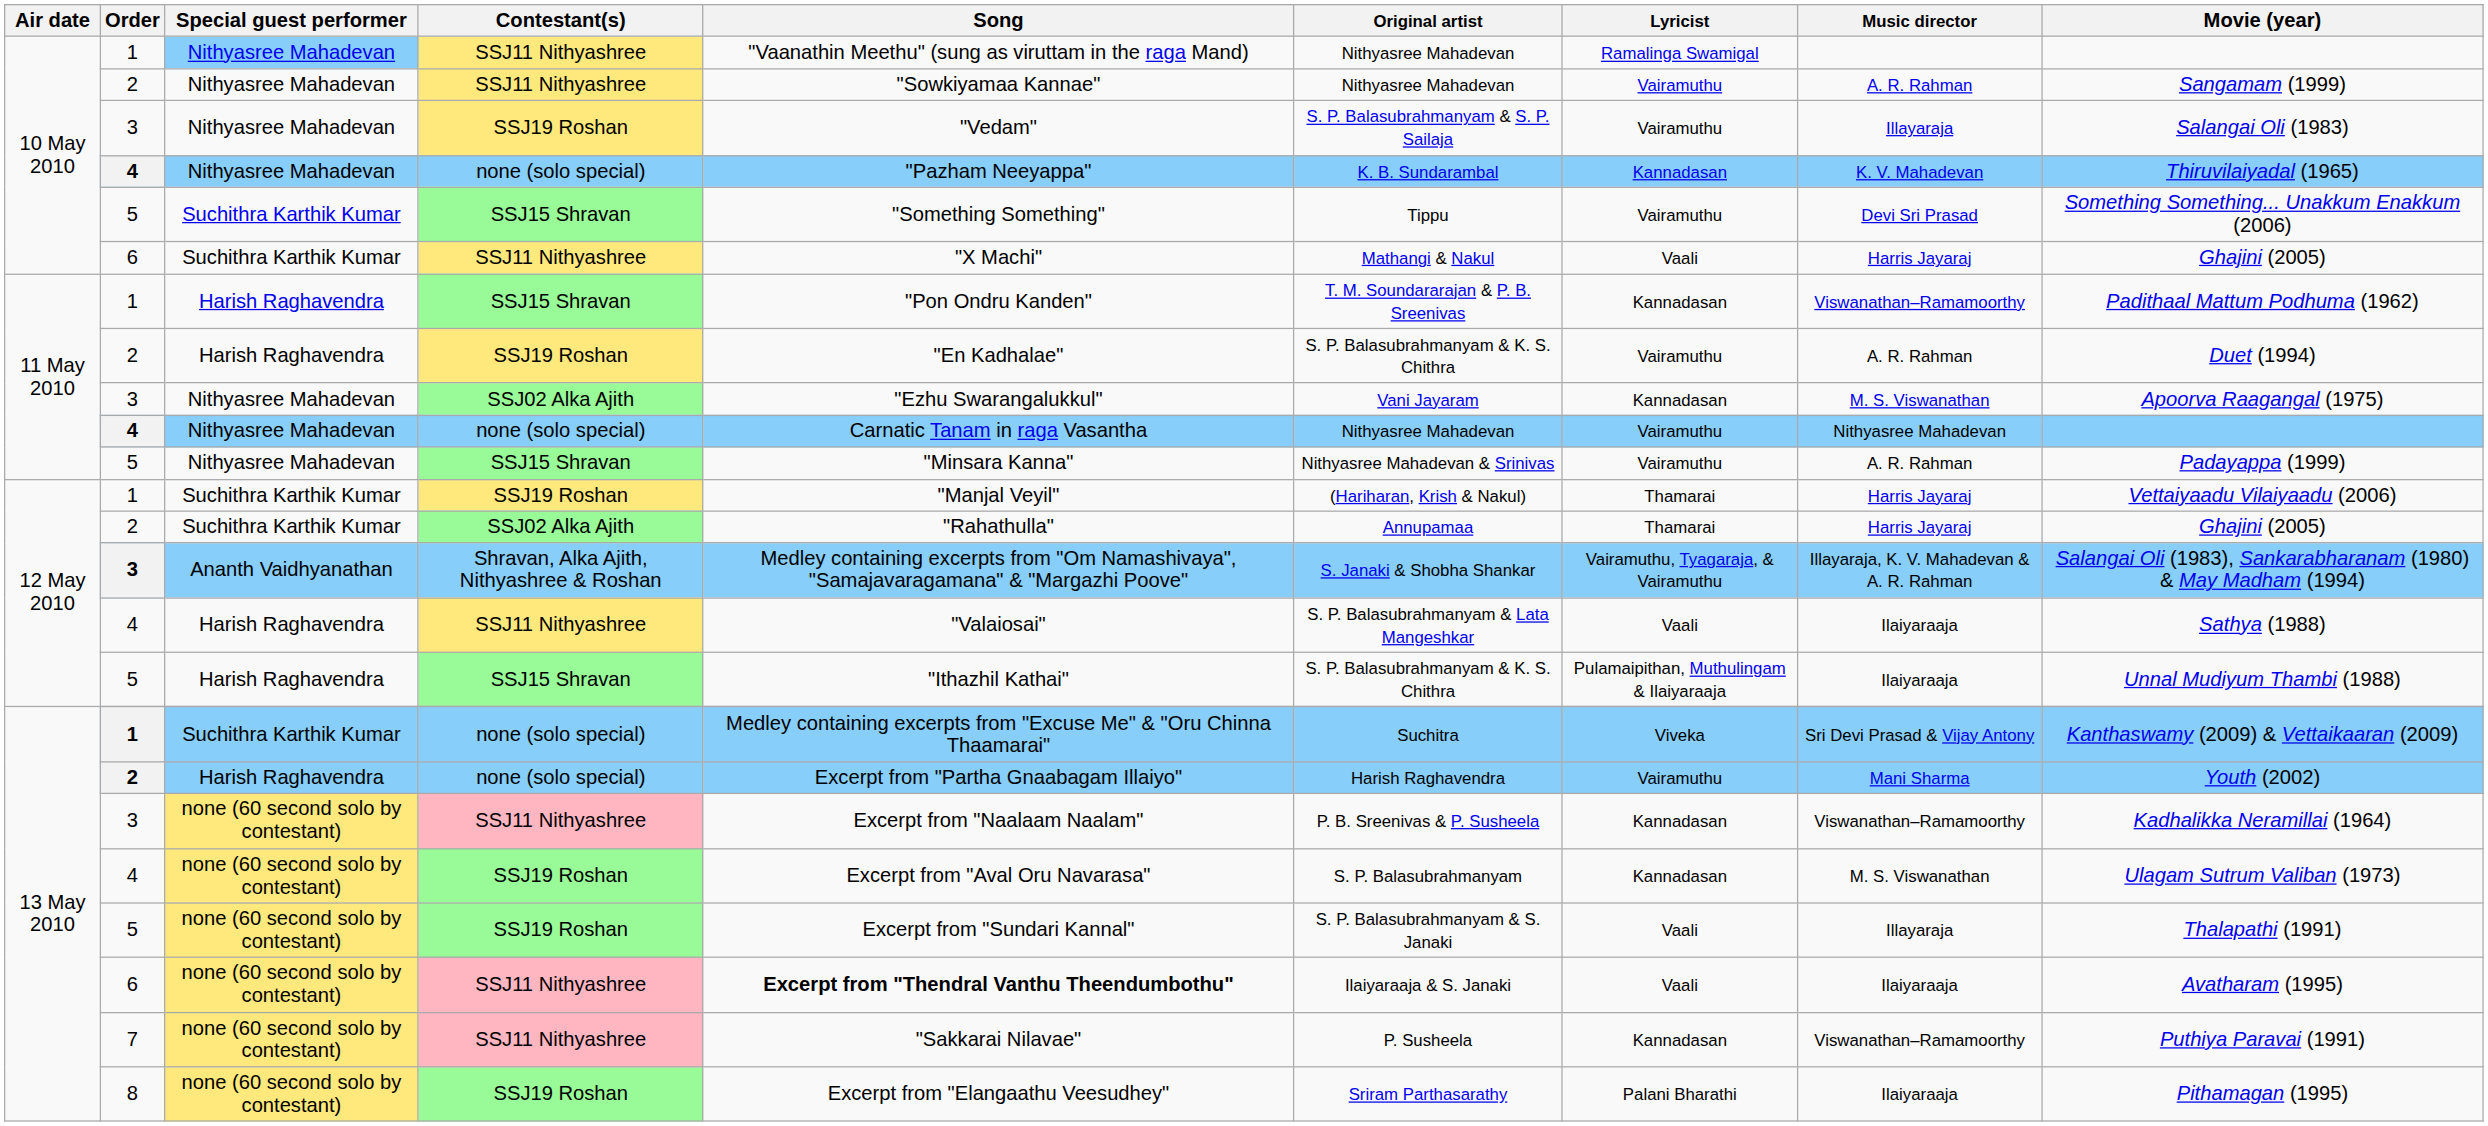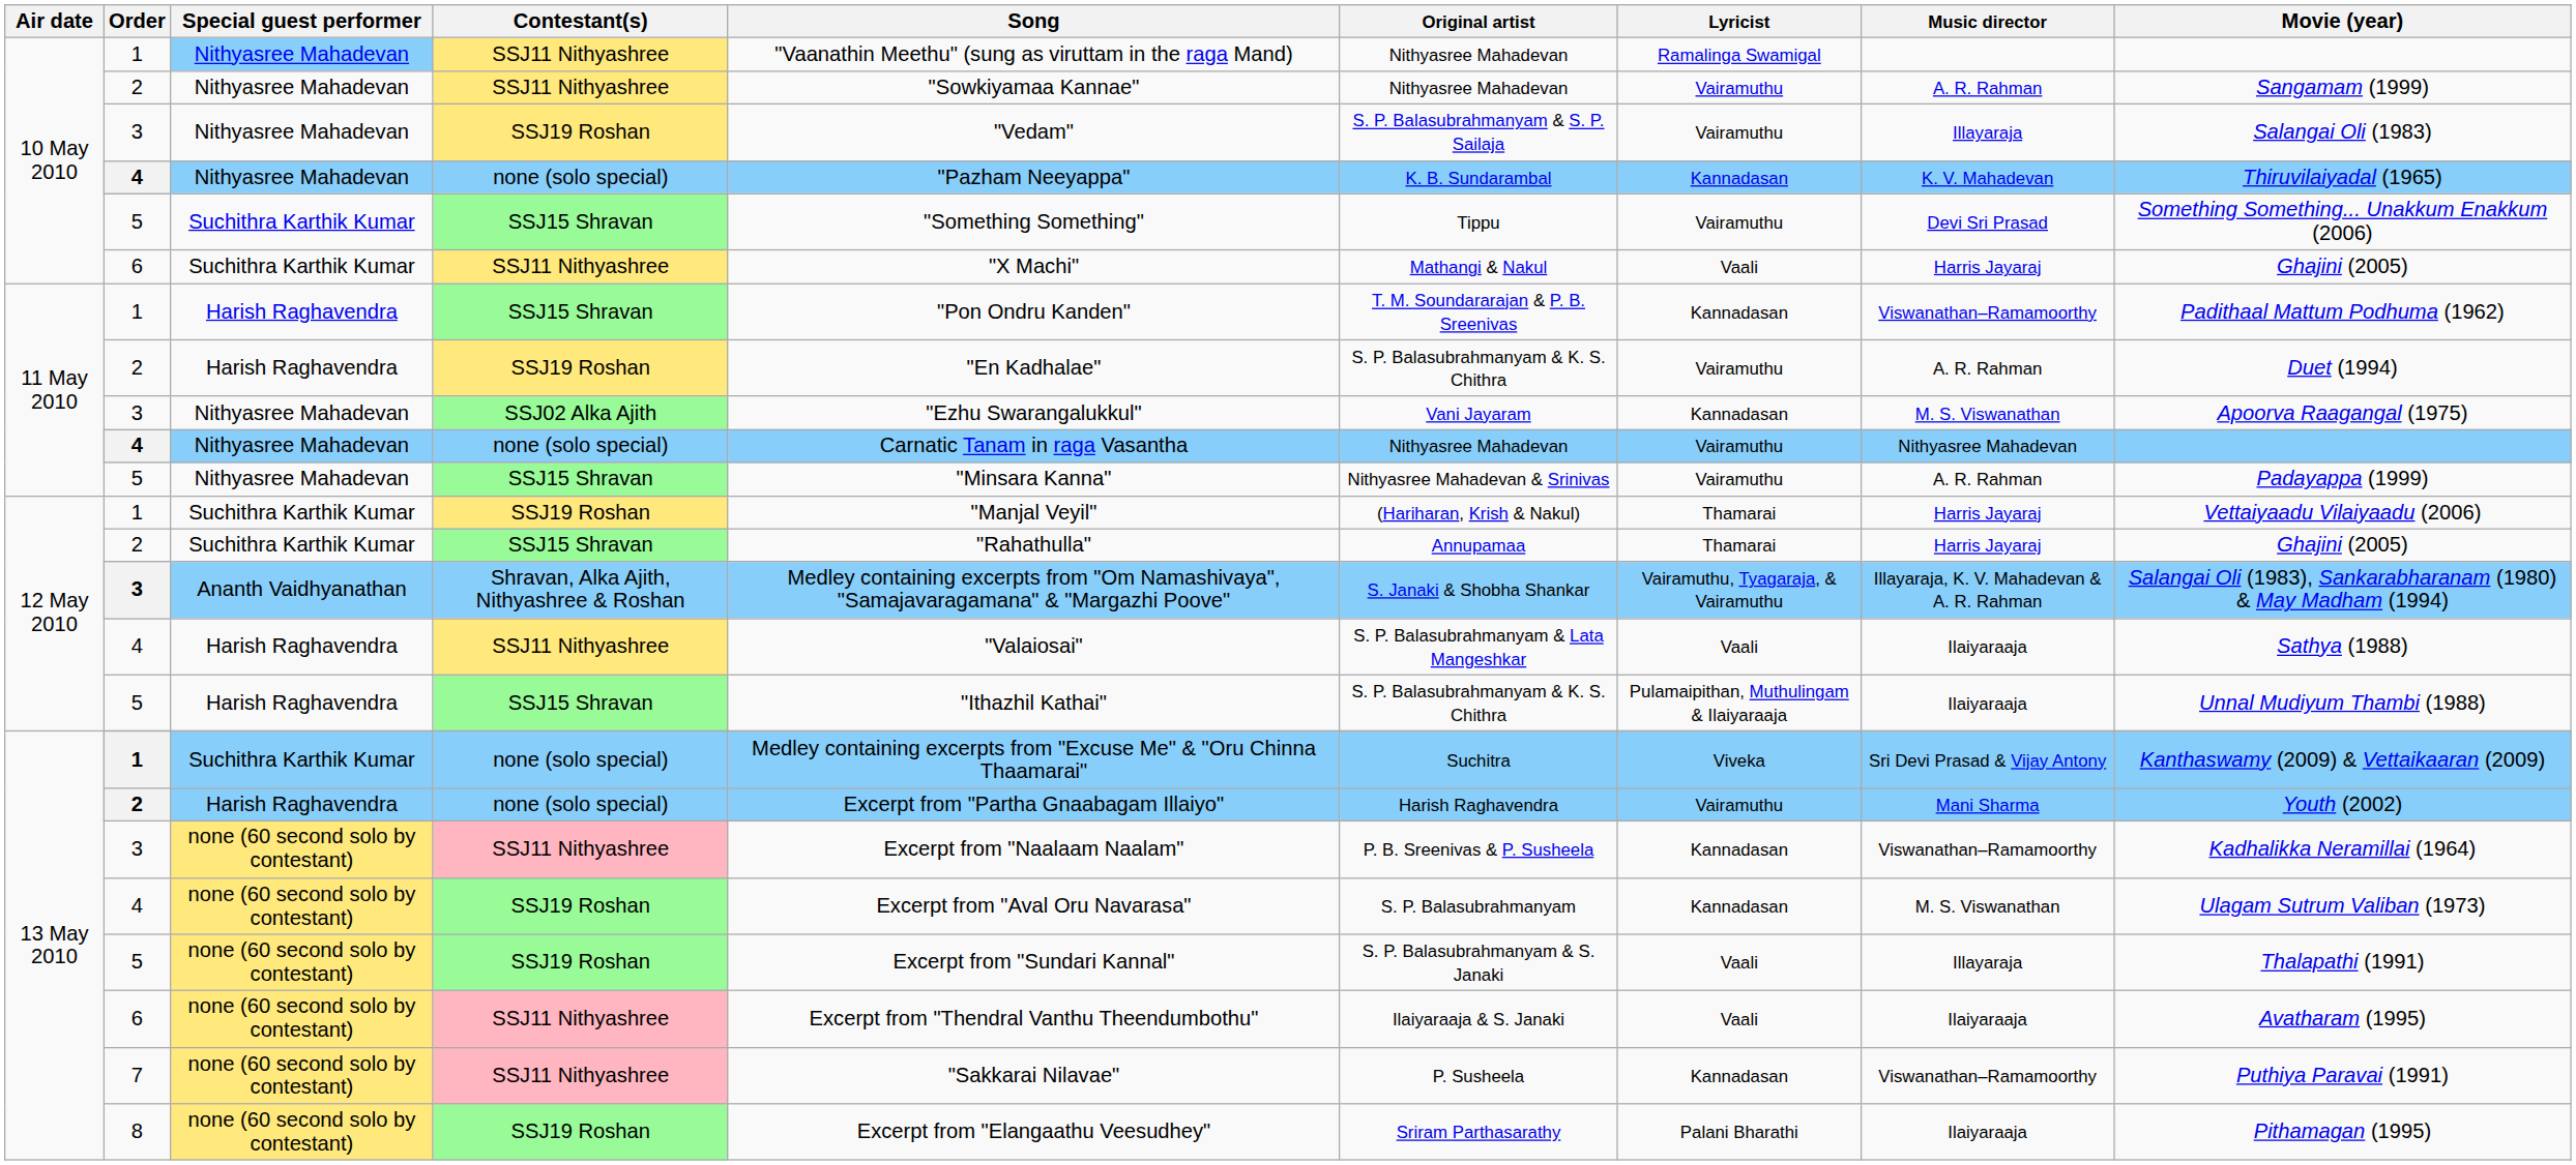12 May 2010 / 2 | Contestant(s): SSJ02 Alka Ajith -> SSJ15 Shravan
13 May 2010 / 6 | Song: bold -> normal
